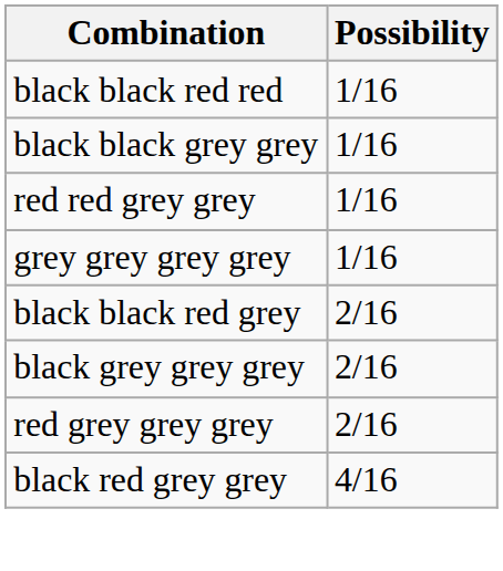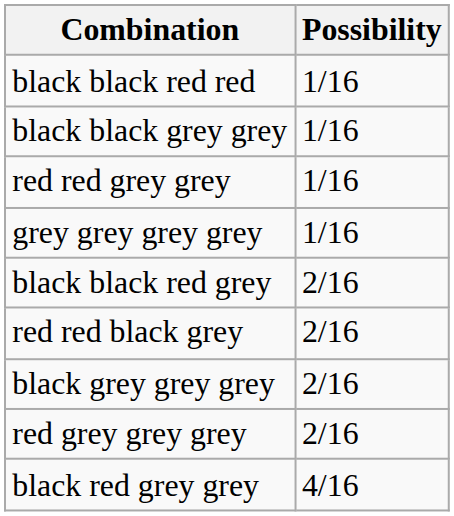+ row: red red black grey | 2/16
